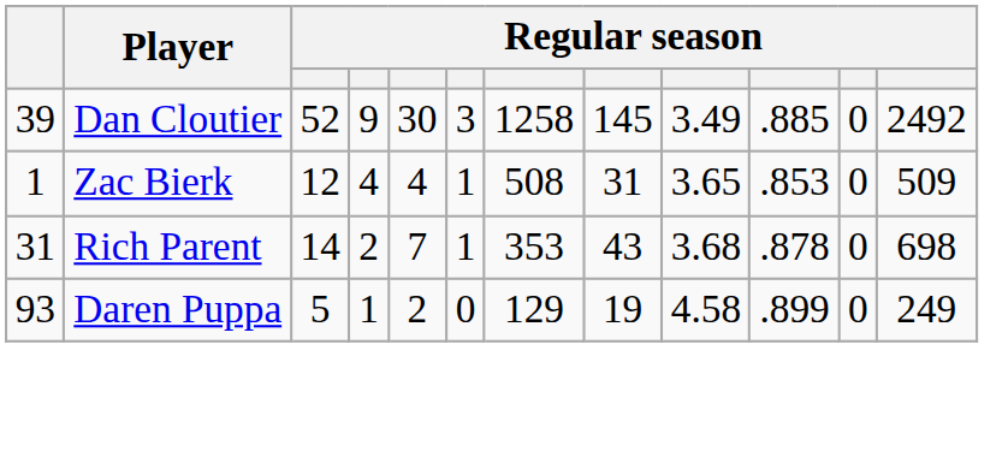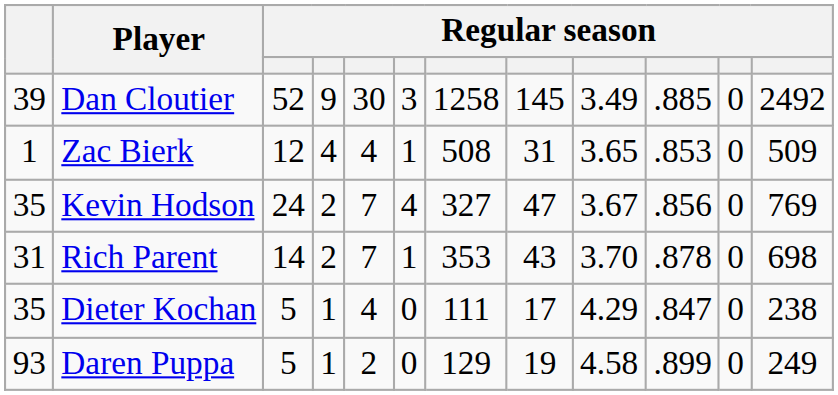+ row: 35 | Kevin Hodson | 24 | 2 | 7 | 4 | 327 | 47 | 3.67 | .856 | 0 | 769
Rich Parent | column 9: 3.68 -> 3.70
+ row: 35 | Dieter Kochan | 5 | 1 | 4 | 0 | 111 | 17 | 4.29 | .847 | 0 | 238
